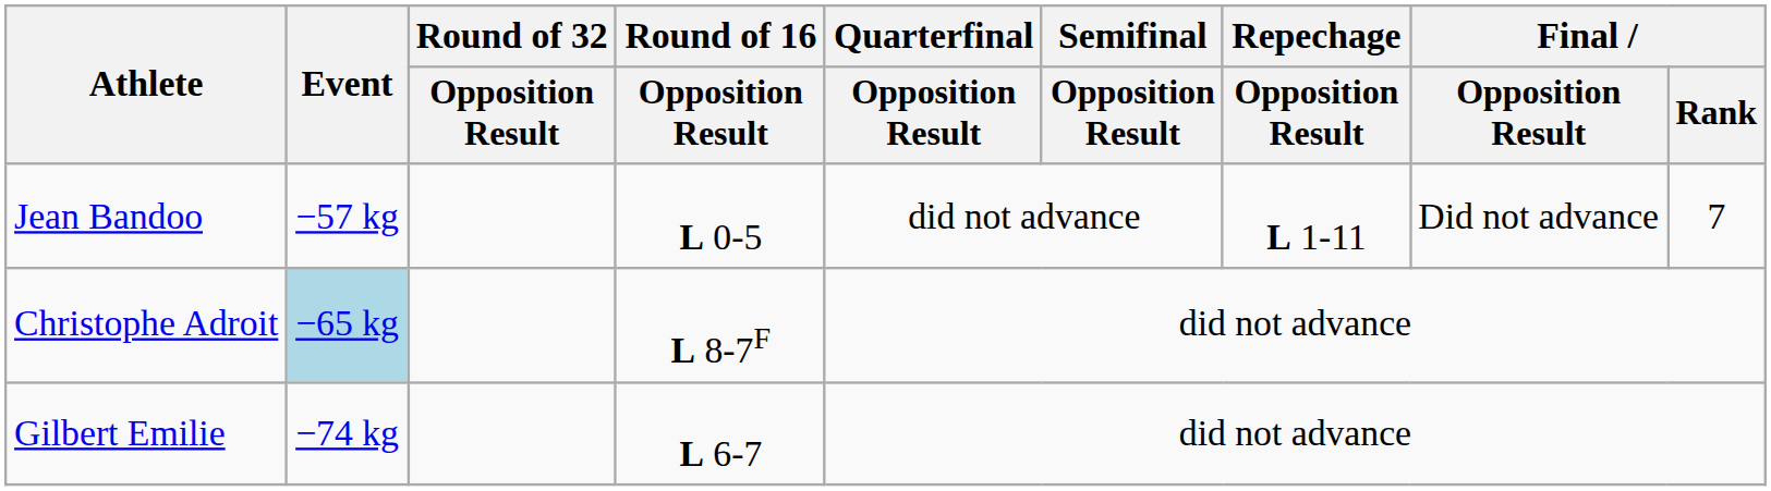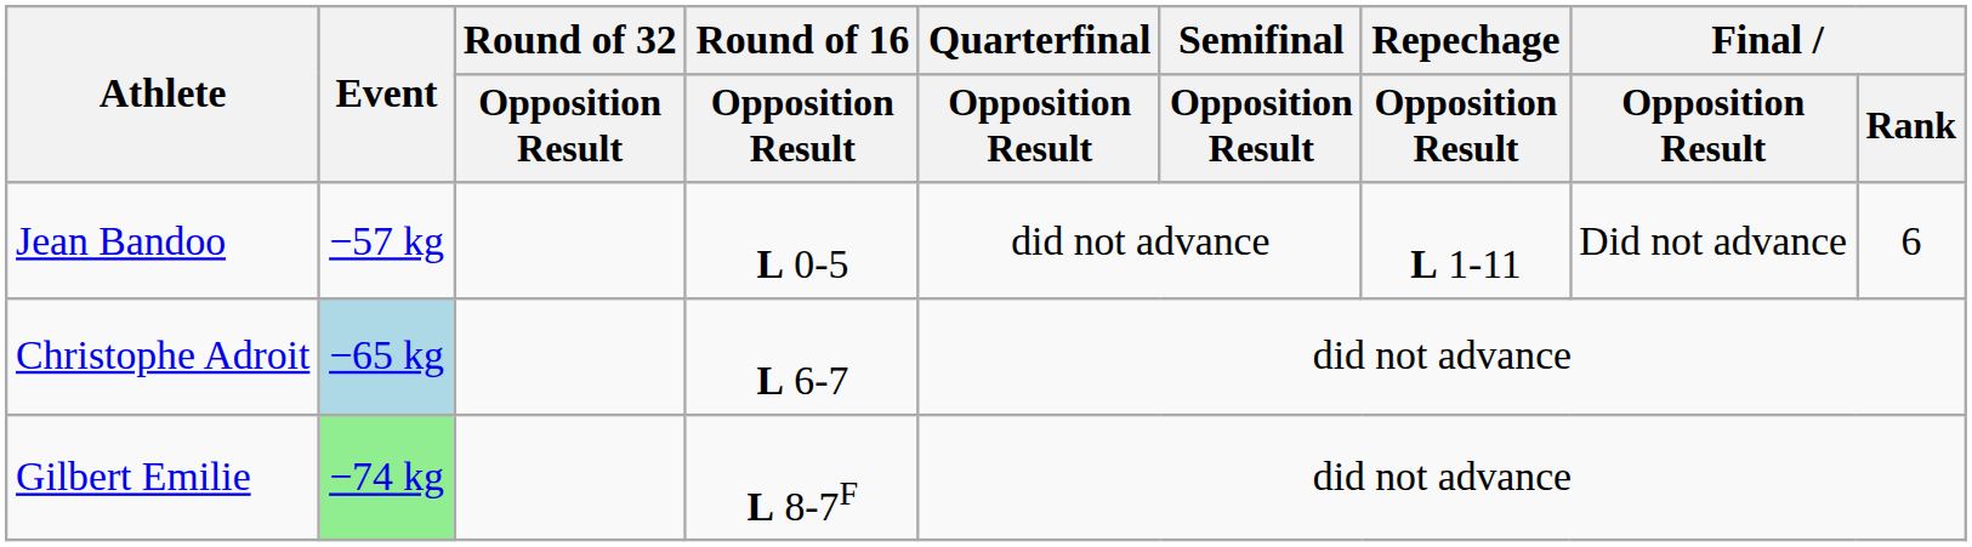Jean Bandoo | Final / Rank: 7 -> 6
Christophe Adroit | Round of 16 / Opposition Result: L 8-7F -> L 6-7
Gilbert Emilie | Event: no background -> lightgreen background
Gilbert Emilie | Round of 16 / Opposition Result: L 6-7 -> L 8-7F
